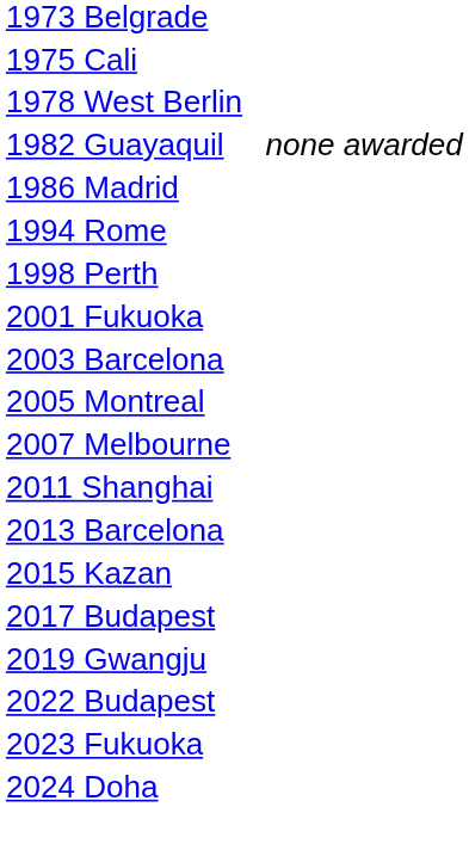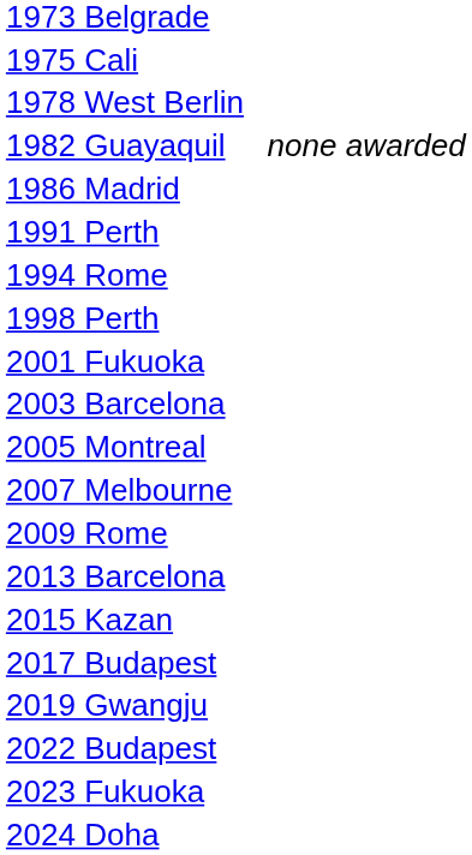+ row: 1991 Perth
+ row: 2009 Rome
- row: 2011 Shanghai
